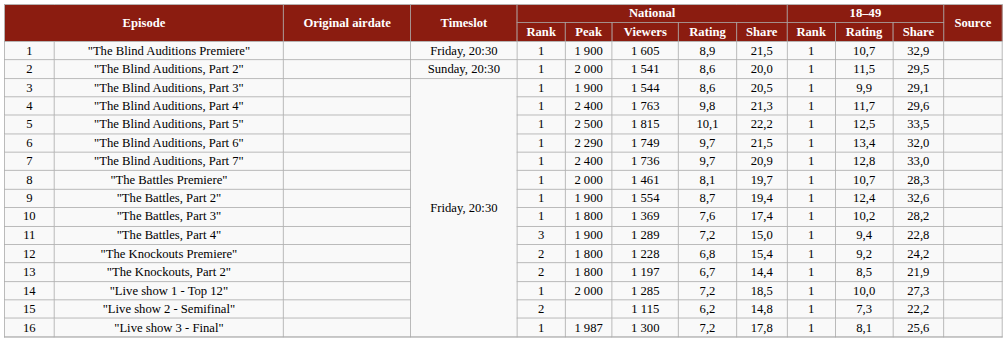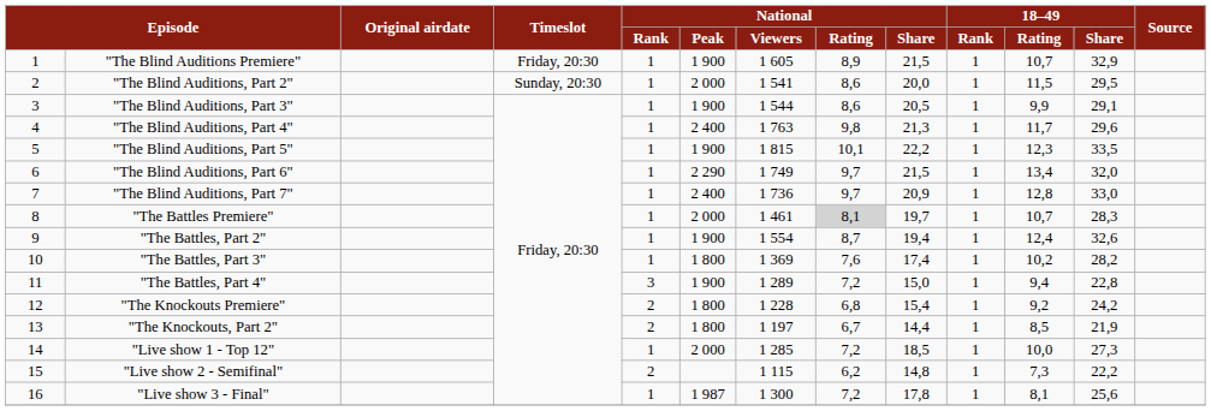"The Blind Auditions, Part 5" | National / Peak: 2 500 -> 1 900
"The Blind Auditions, Part 5" | 18–49 / Rating: 12,5 -> 12,3
"The Battles Premiere" | National / Rating: no background -> lightgrey background
